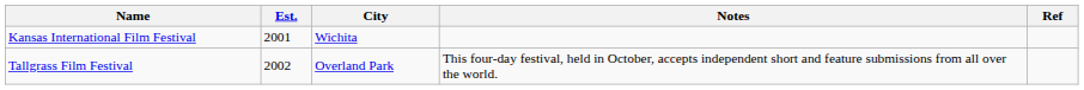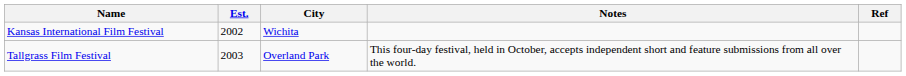Kansas International Film Festival | Est.: 2001 -> 2002
Tallgrass Film Festival | Est.: 2002 -> 2003
